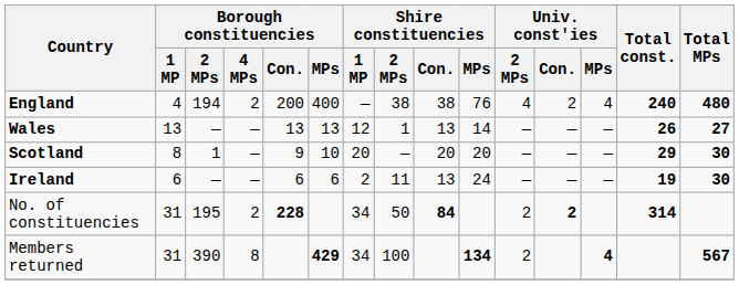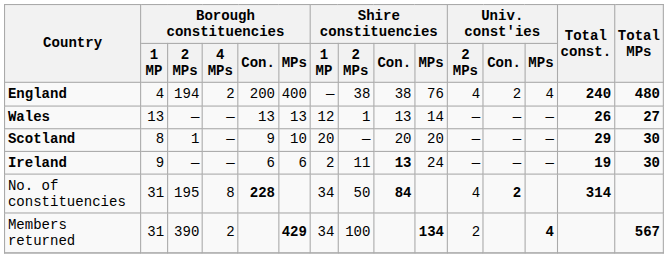Ireland | Borough constituencies / 1 MP: 6 -> 9
Ireland | Shire constituencies / Con.: normal -> bold
No. of constituencies | Borough constituencies / 4 MPs: 2 -> 8
No. of constituencies | Univ. const'ies / 2 MPs: 2 -> 4
Members returned | Borough constituencies / 4 MPs: 8 -> 2
